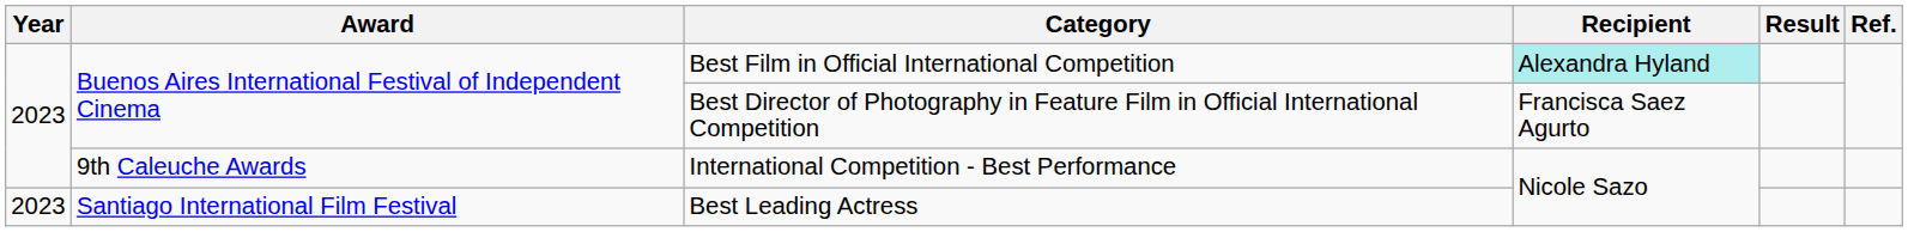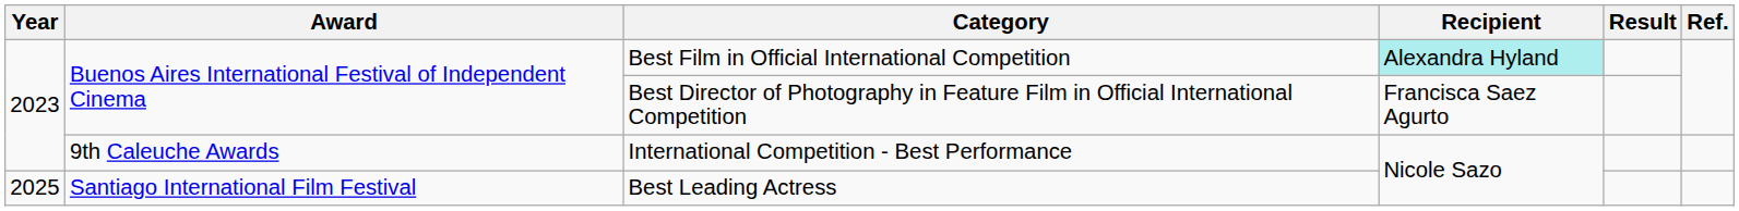Best Leading Actress | Year: 2023 -> 2025
